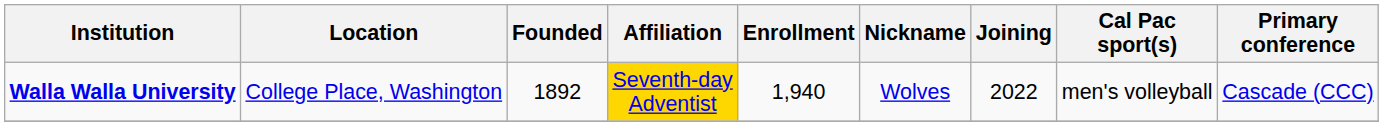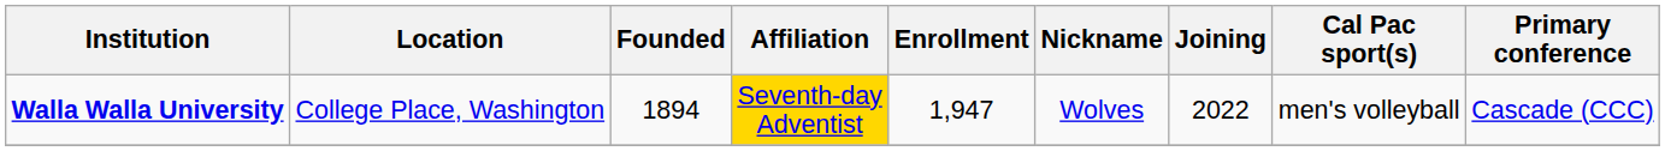Walla Walla University | Founded: 1892 -> 1894
Walla Walla University | Enrollment: 1,940 -> 1,947
